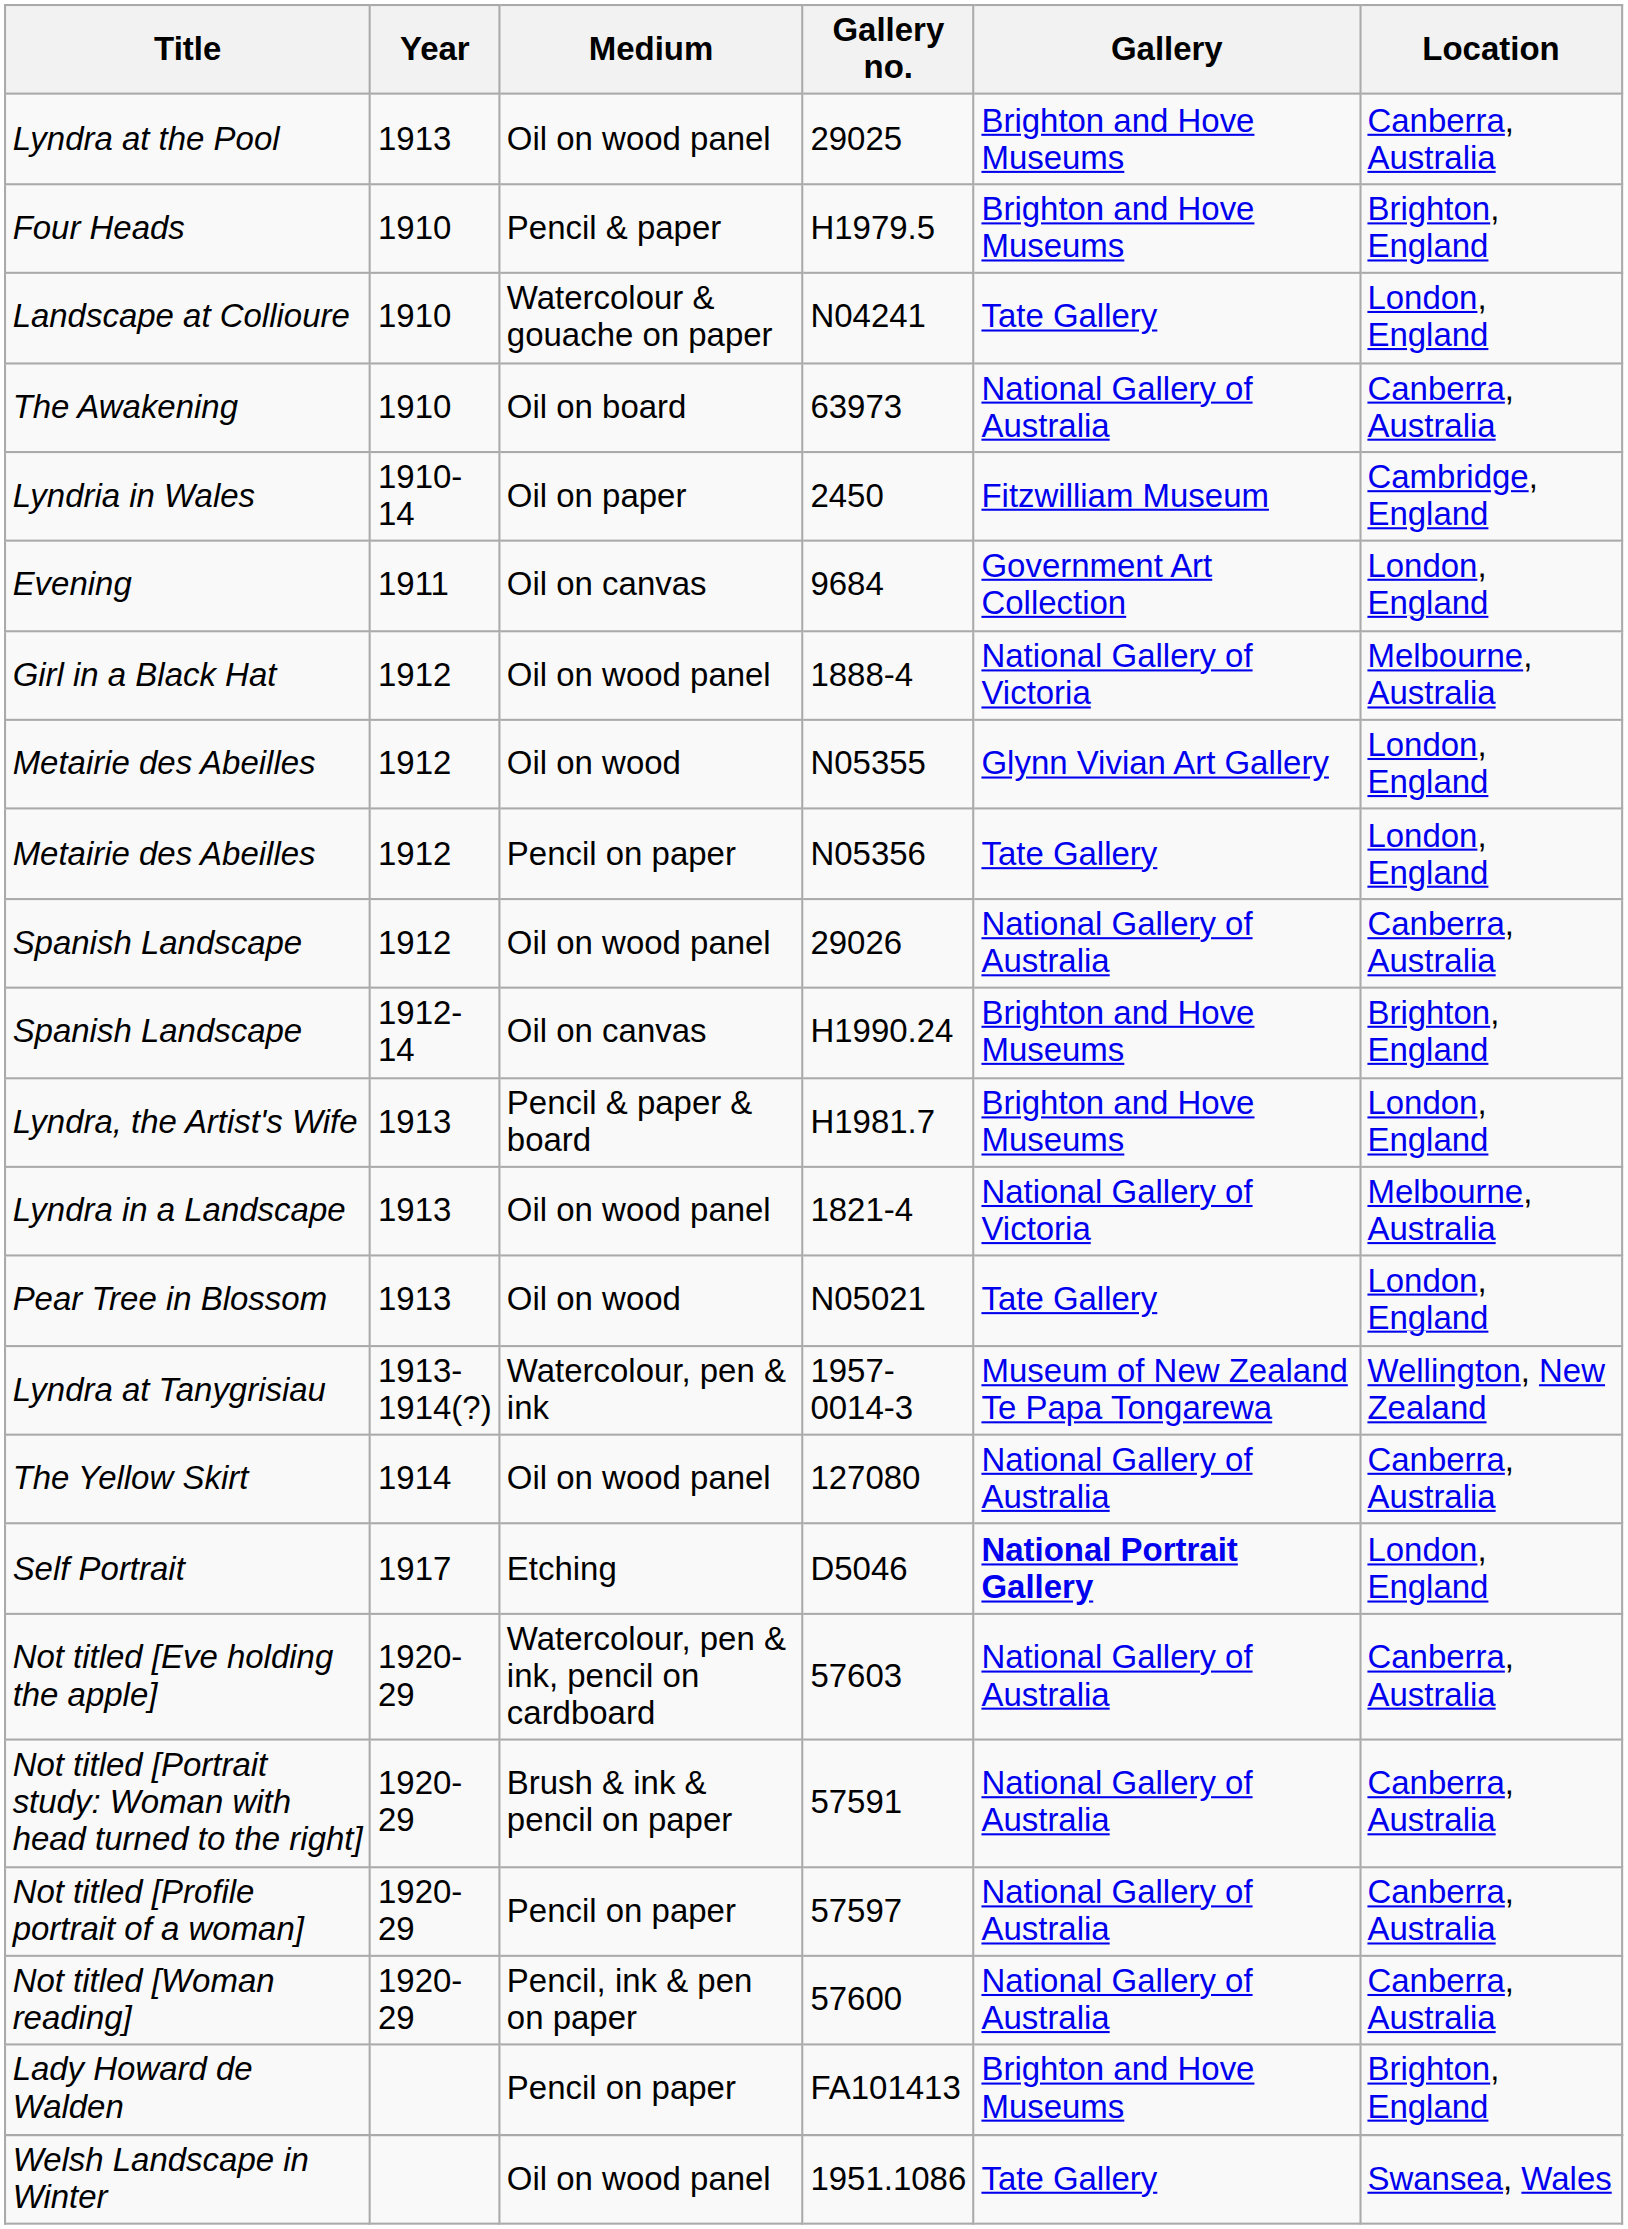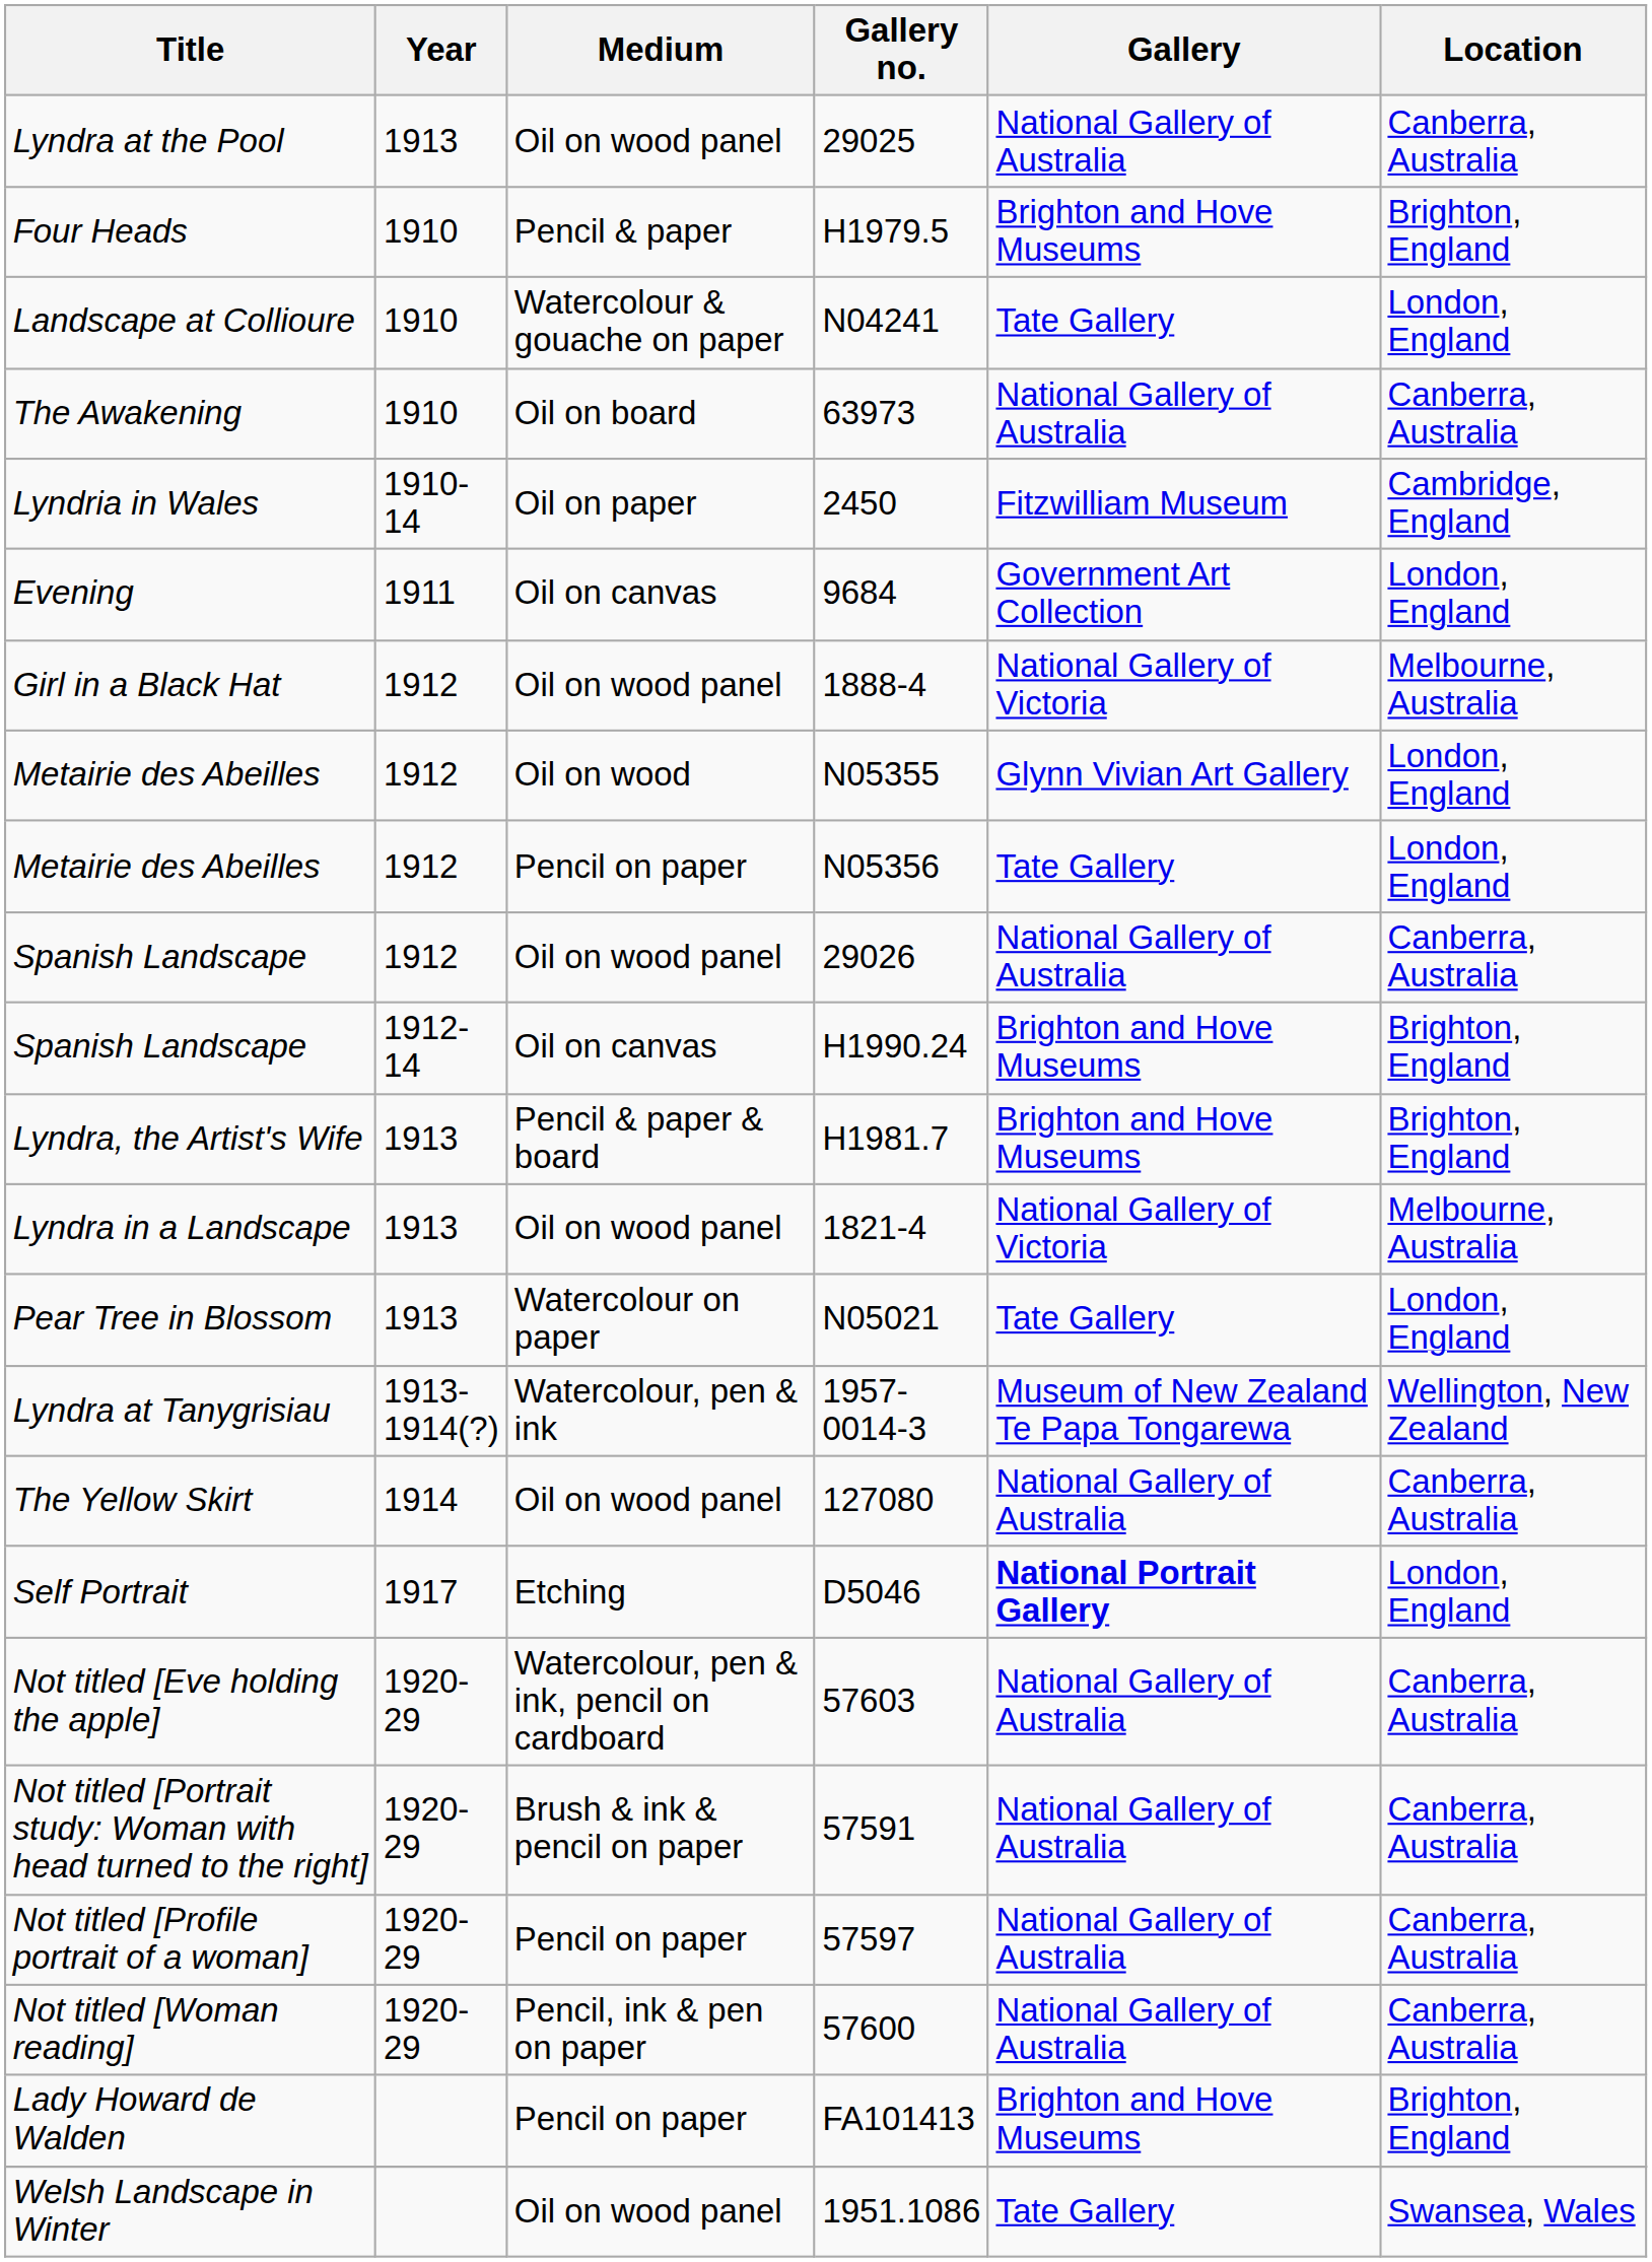Lyndra at the Pool | Gallery: Brighton and Hove Museums -> National Gallery of Australia
Lyndra, the Artist's Wife | Location: London, England -> Brighton, England
Pear Tree in Blossom | Medium: Oil on wood -> Watercolour on paper
